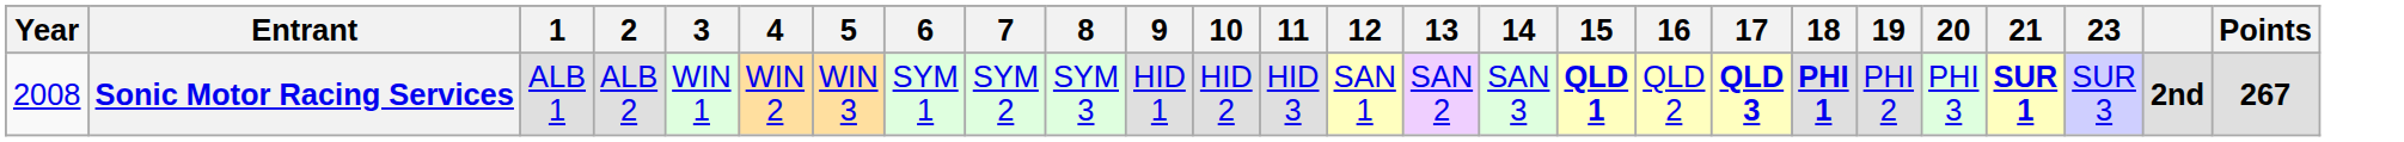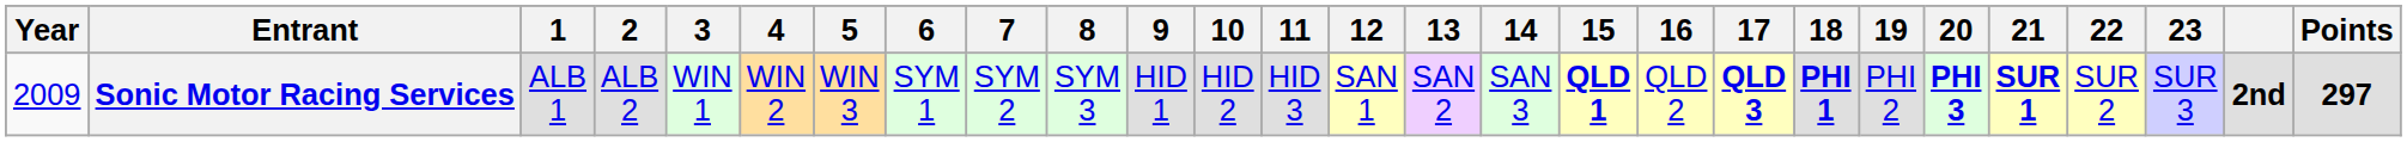+ column: 22 | SUR 2
Sonic Motor Racing Services | Year: 2008 -> 2009
Sonic Motor Racing Services | 20: normal -> bold
Sonic Motor Racing Services | Points: 267 -> 297
